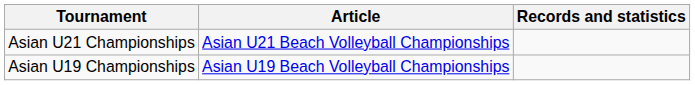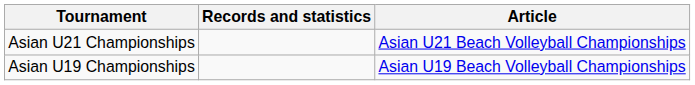columns swapped: Article <-> Records and statistics
